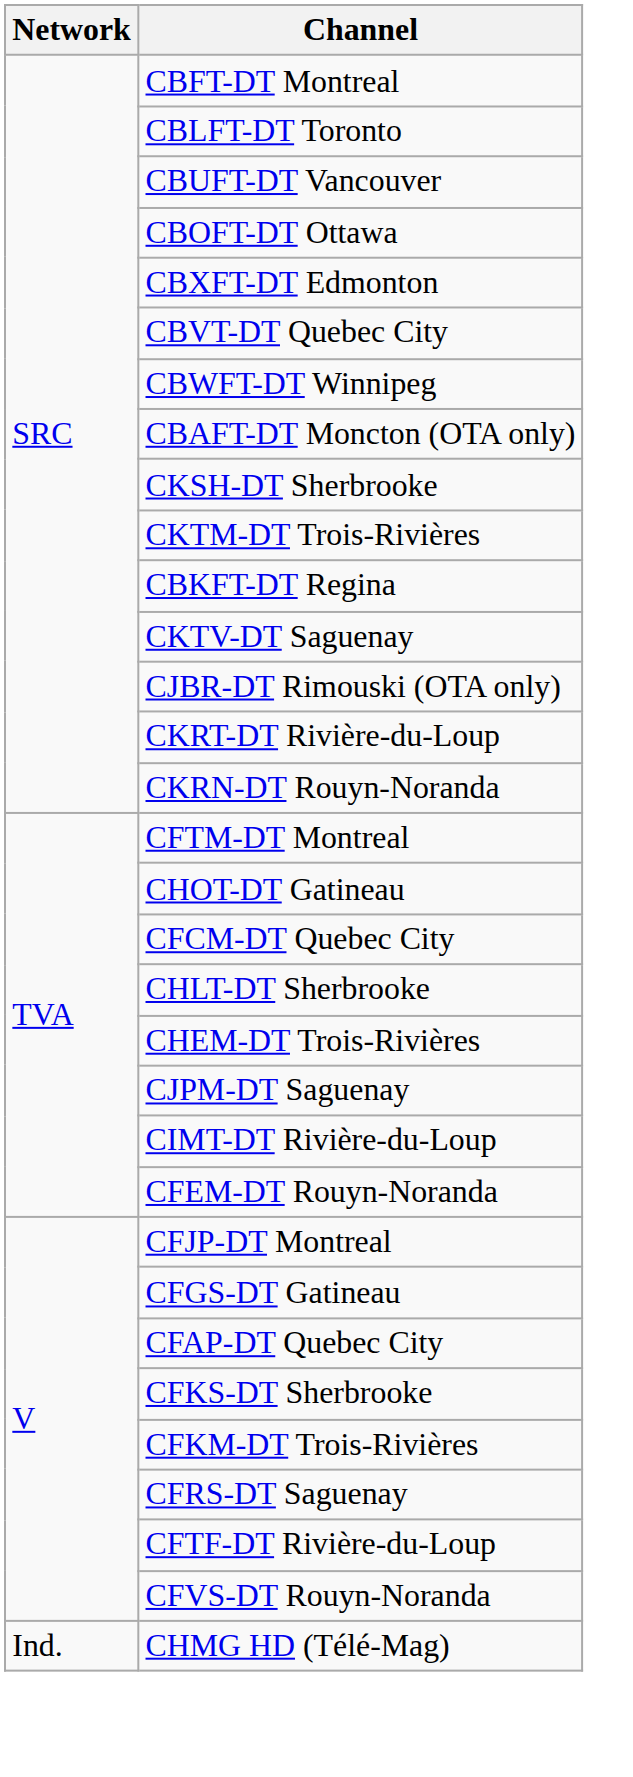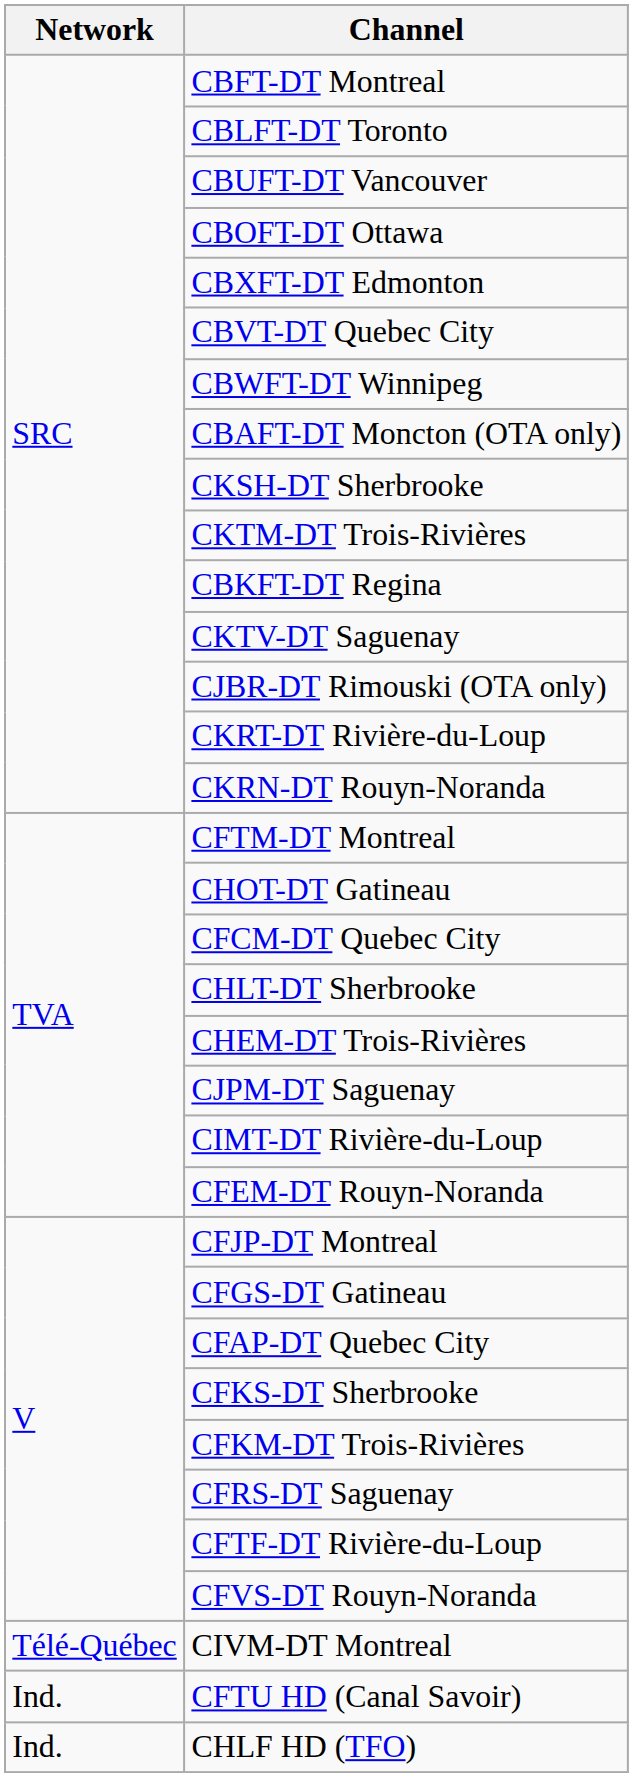+ row: Télé-Québec | CIVM-DT Montreal
+ row: Ind. | CFTU HD (Canal Savoir)
+ row: Ind. | CHLF HD (TFO)
- row: Ind. | CHMG HD (Télé-Mag)
